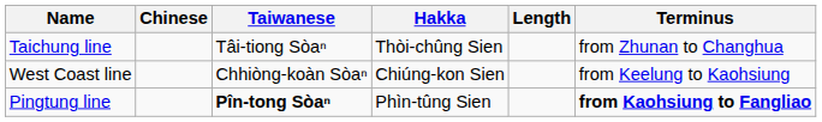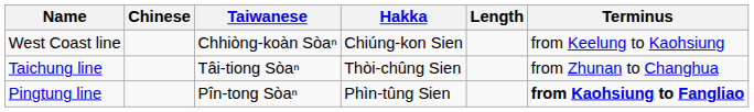rows swapped: West Coast line <-> Taichung line
Pingtung line | Taiwanese: bold -> normal
